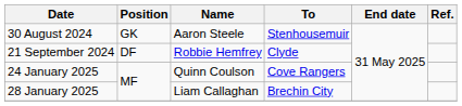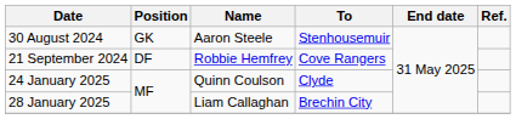21 September 2024 | To: Clyde -> Cove Rangers
24 January 2025 | To: Cove Rangers -> Clyde
